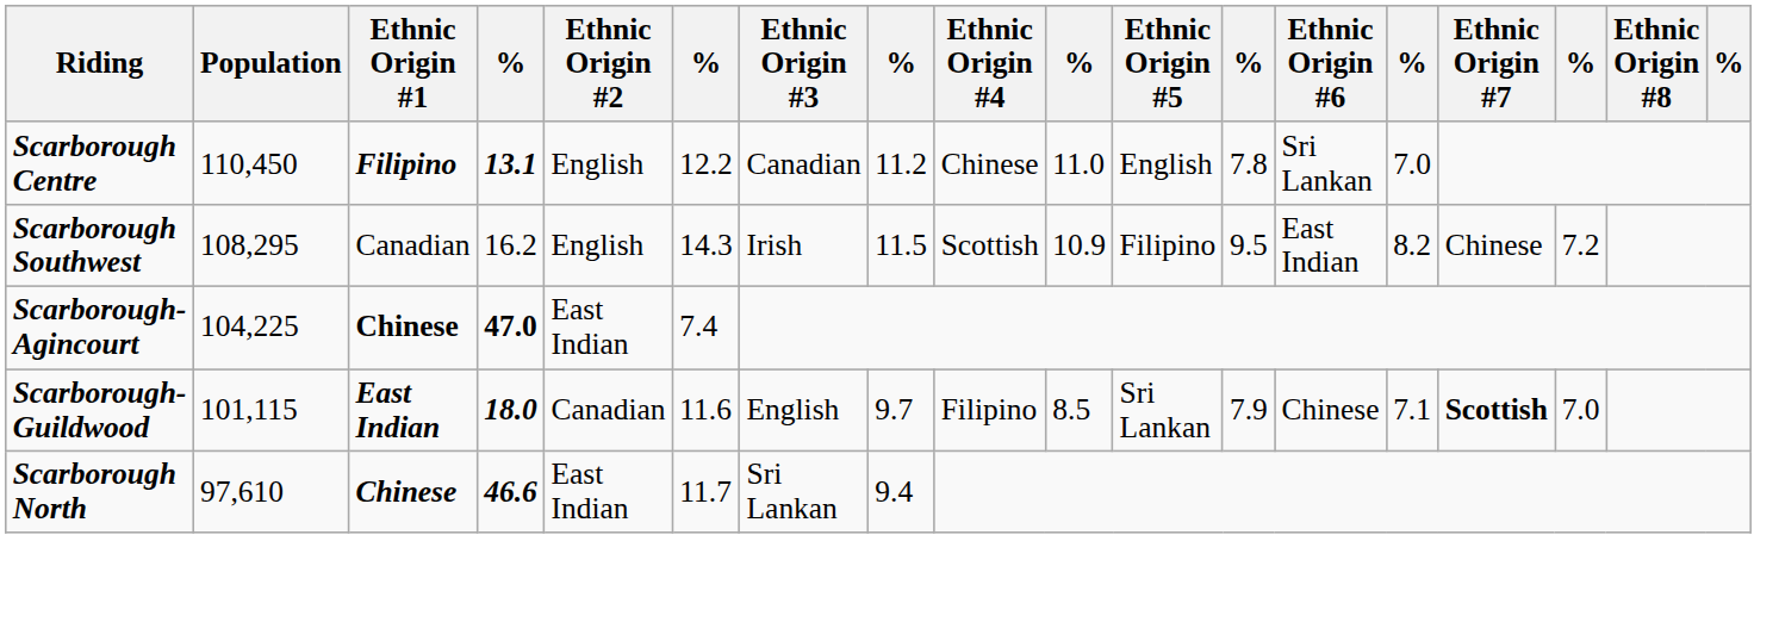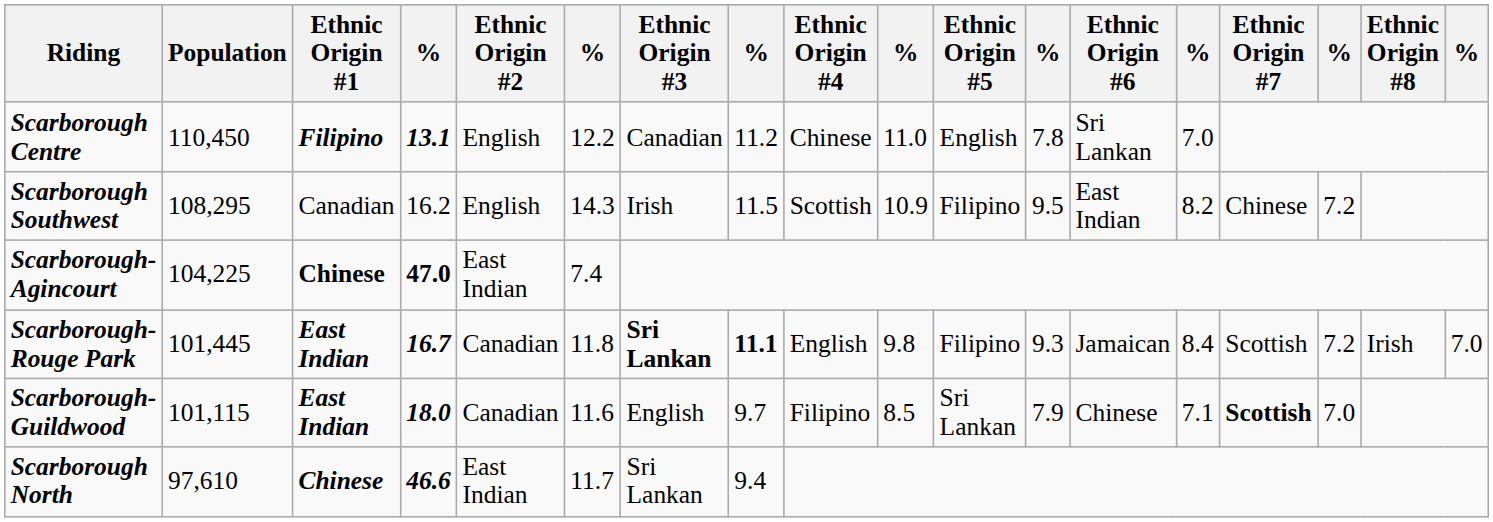+ row: Scarborough-Rouge Park | 101,445 | East Indian | 16.7 | Canadian | 11.8 | Sri Lankan | 11.1 | English | 9.8 | Filipino | 9.3 | Jamaican | 8.4 | Scottish | 7.2 | Irish | 7.0
